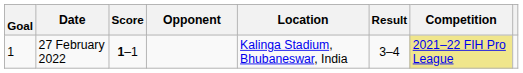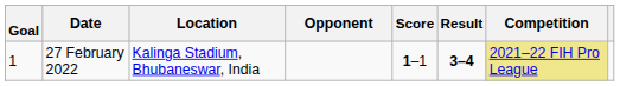columns swapped: Location <-> Score
27 February 2022 | Result: normal -> bold
